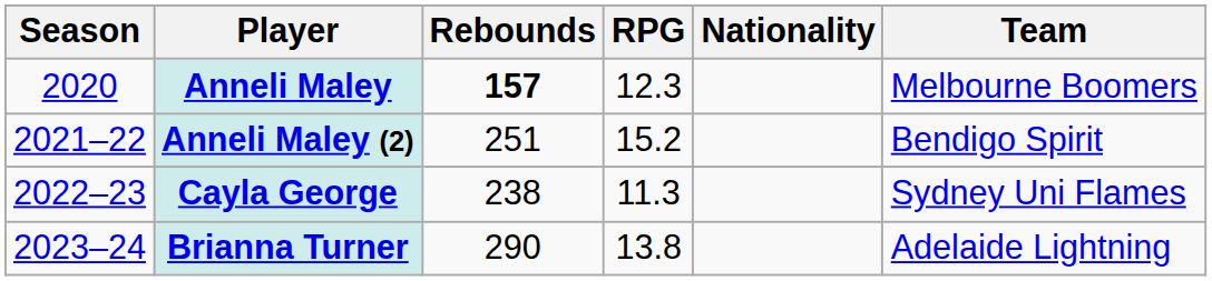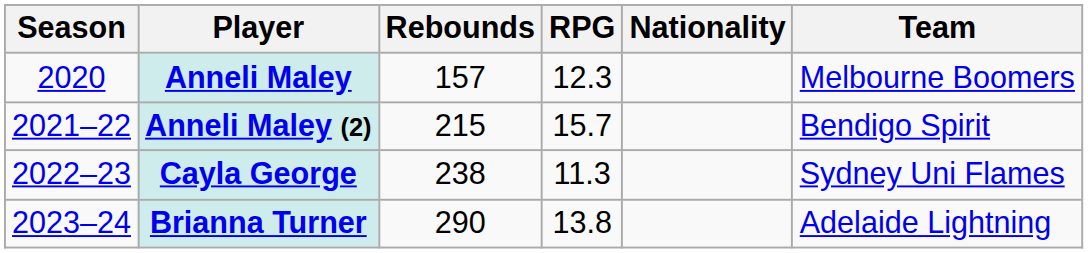Anneli Maley | Rebounds: bold -> normal
Anneli Maley (2) | Rebounds: 251 -> 215
Anneli Maley (2) | RPG: 15.2 -> 15.7
